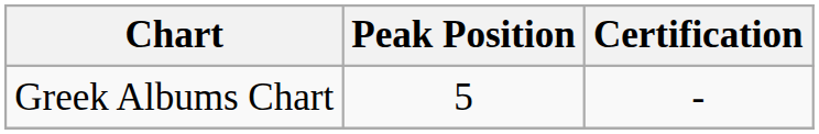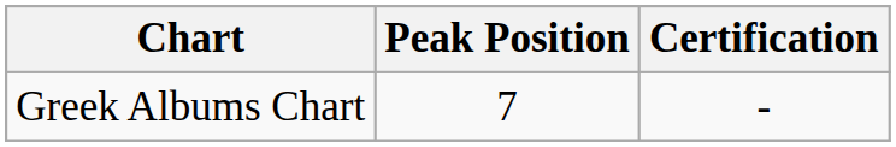Greek Albums Chart | Peak Position: 5 -> 7
